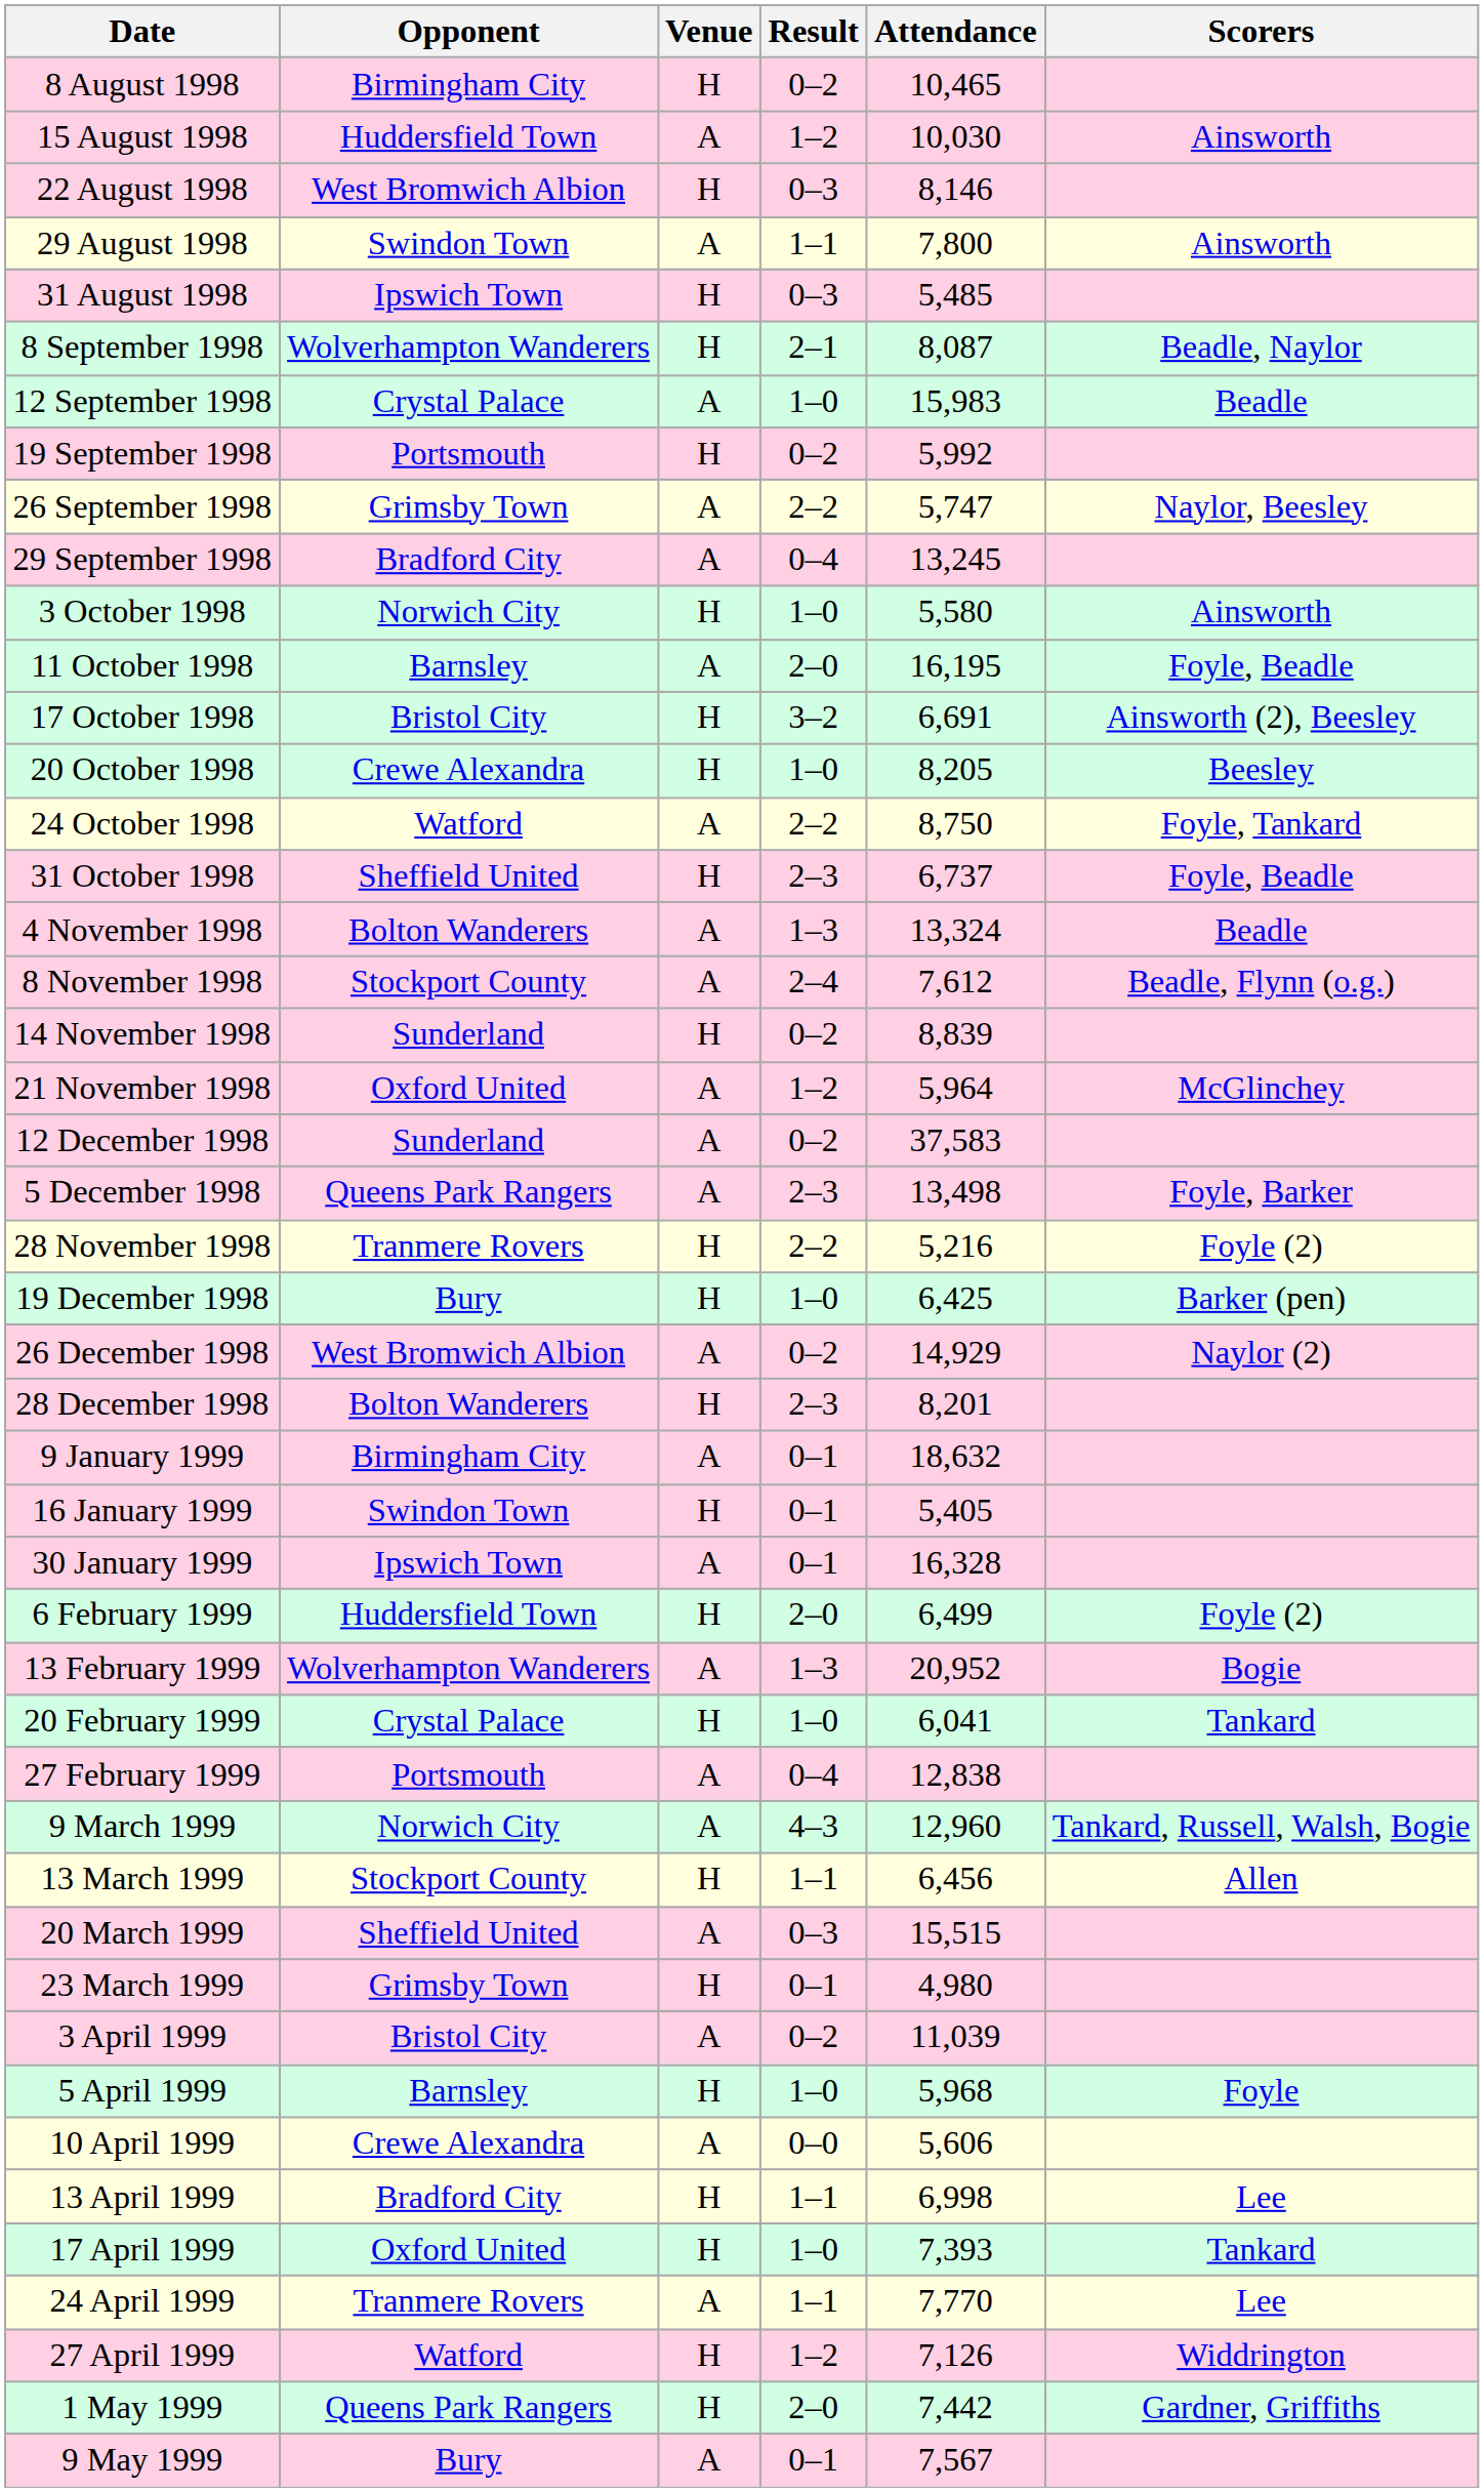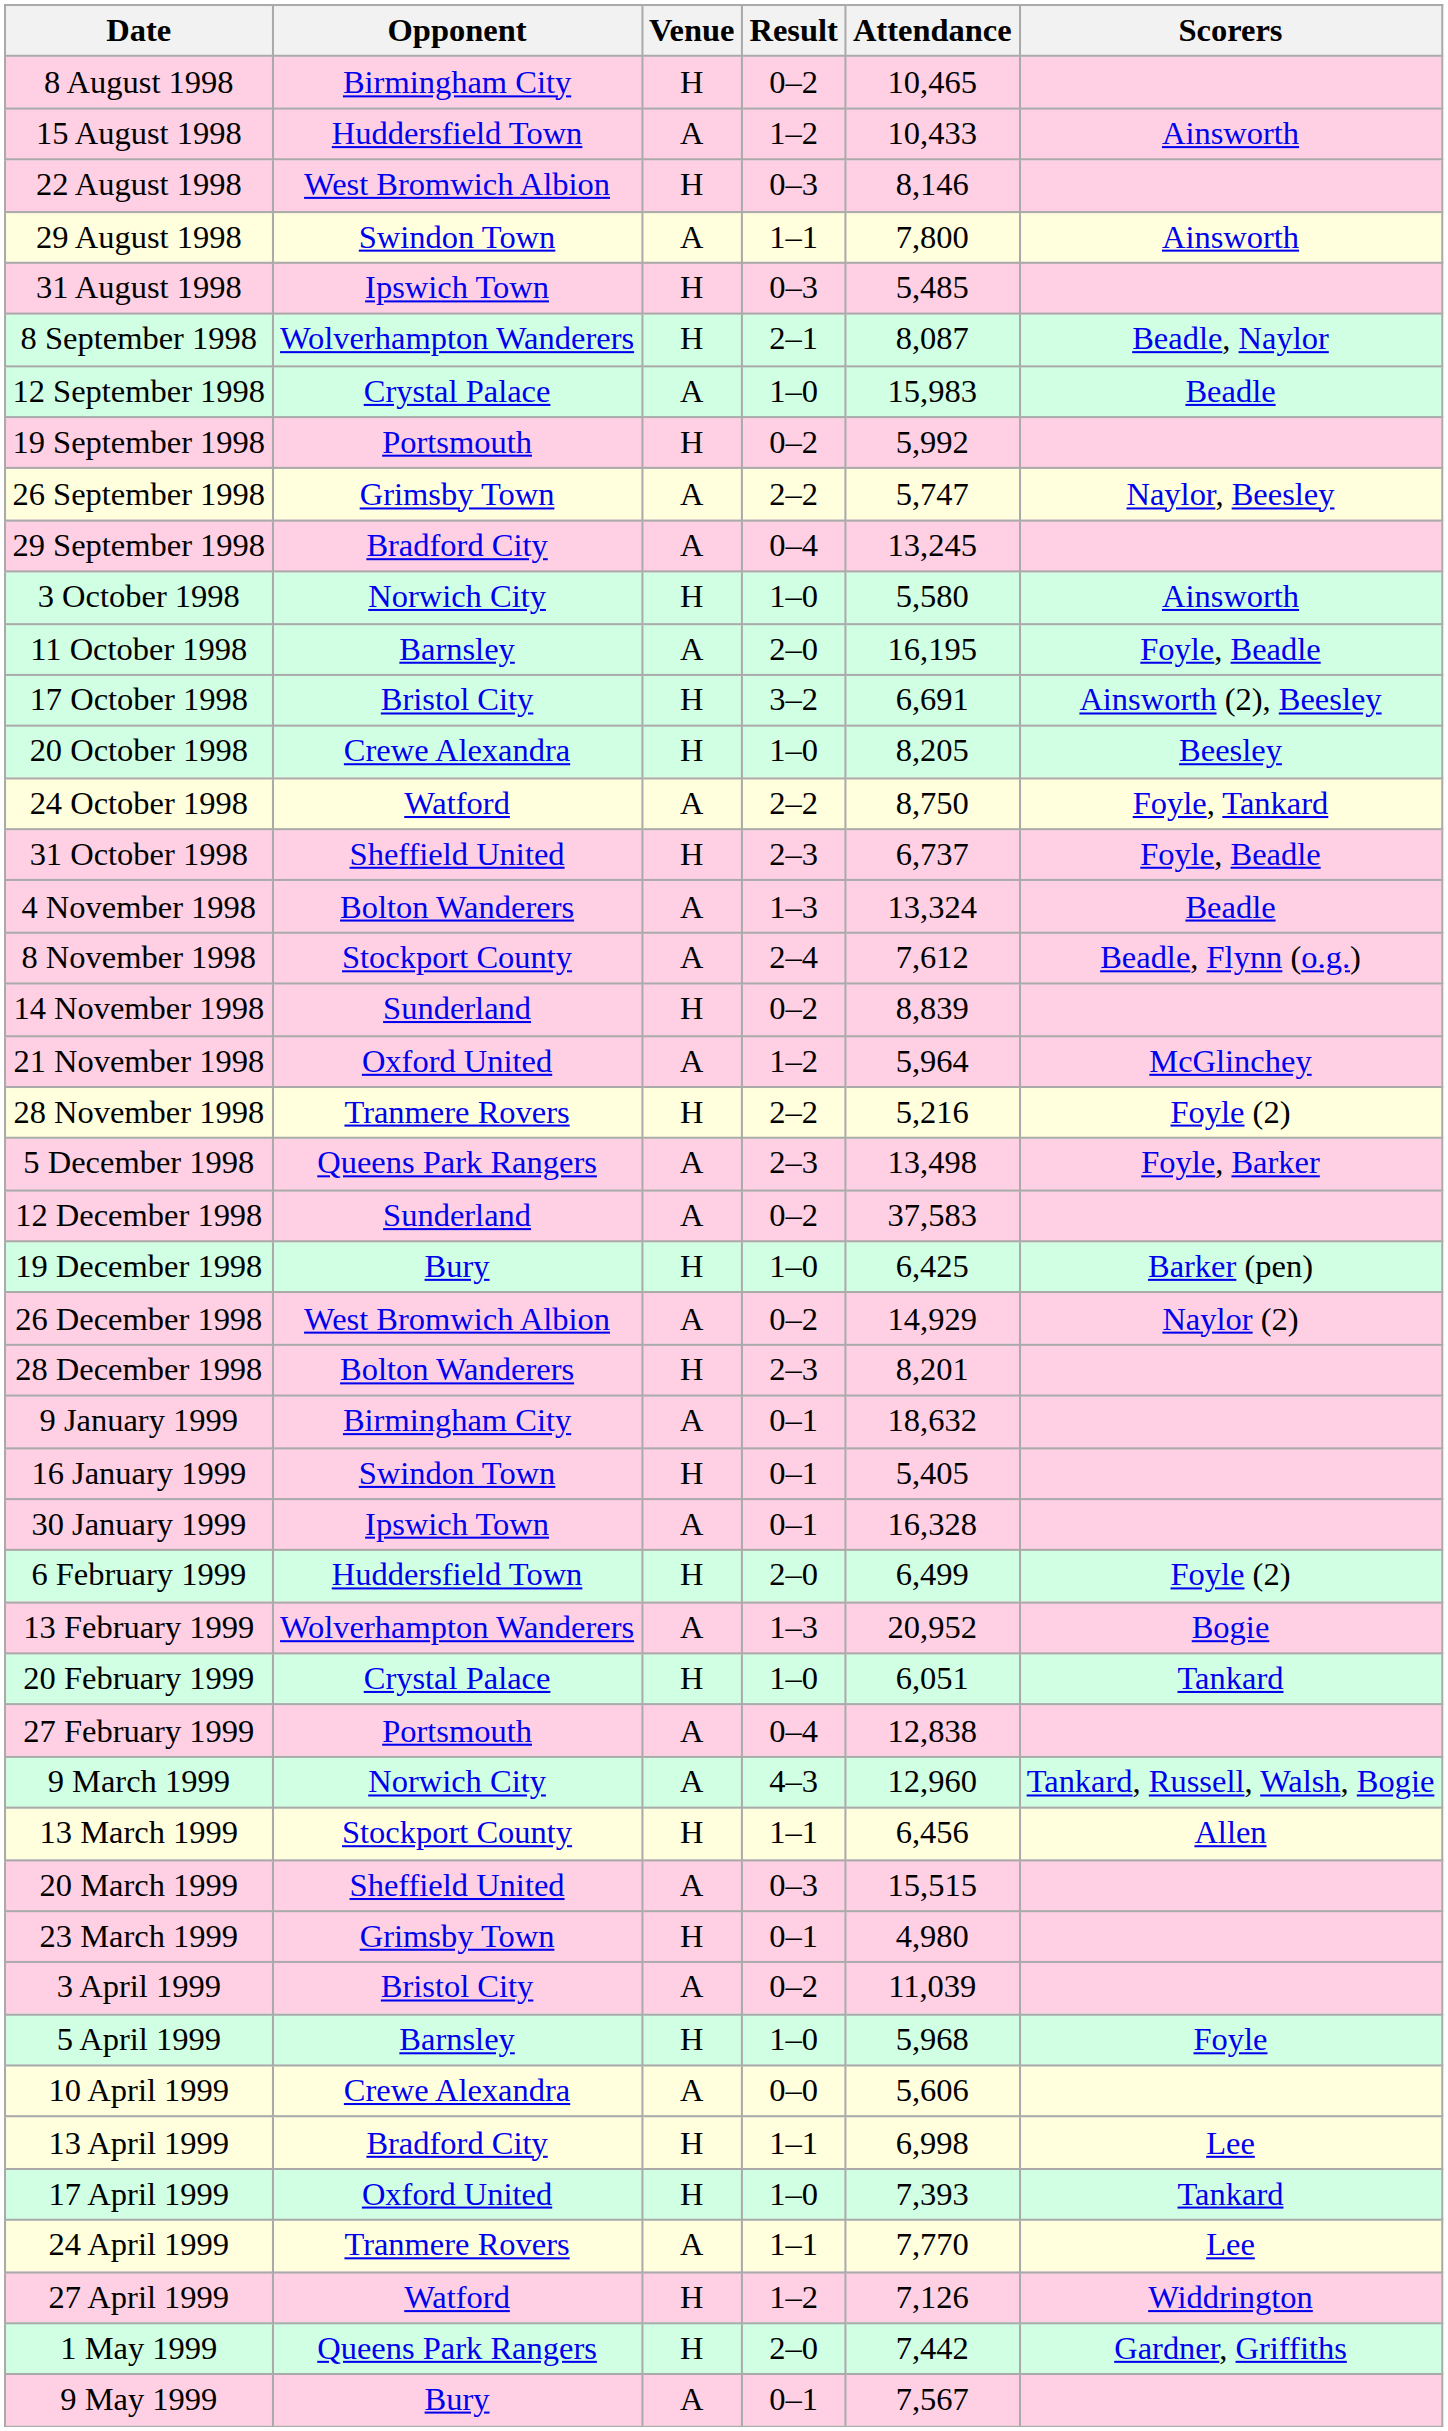15 August 1998 | Attendance: 10,030 -> 10,433
rows swapped: 28 November 1998 <-> 12 December 1998
20 February 1999 | Attendance: 6,041 -> 6,051
